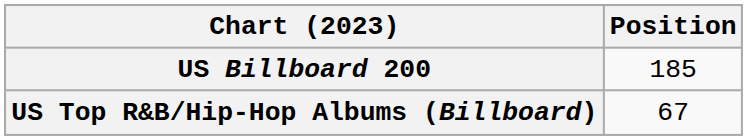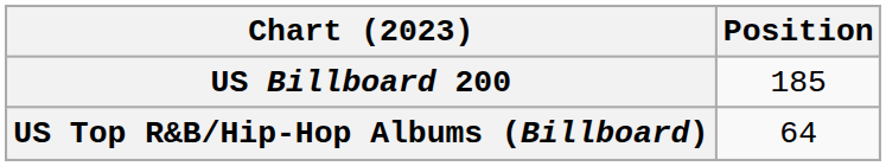US Top R&B/Hip-Hop Albums (Billboard) | Position: 67 -> 64
